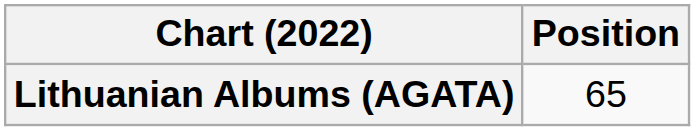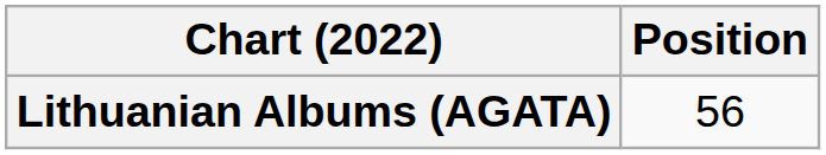Lithuanian Albums (AGATA) | Position: 65 -> 56
